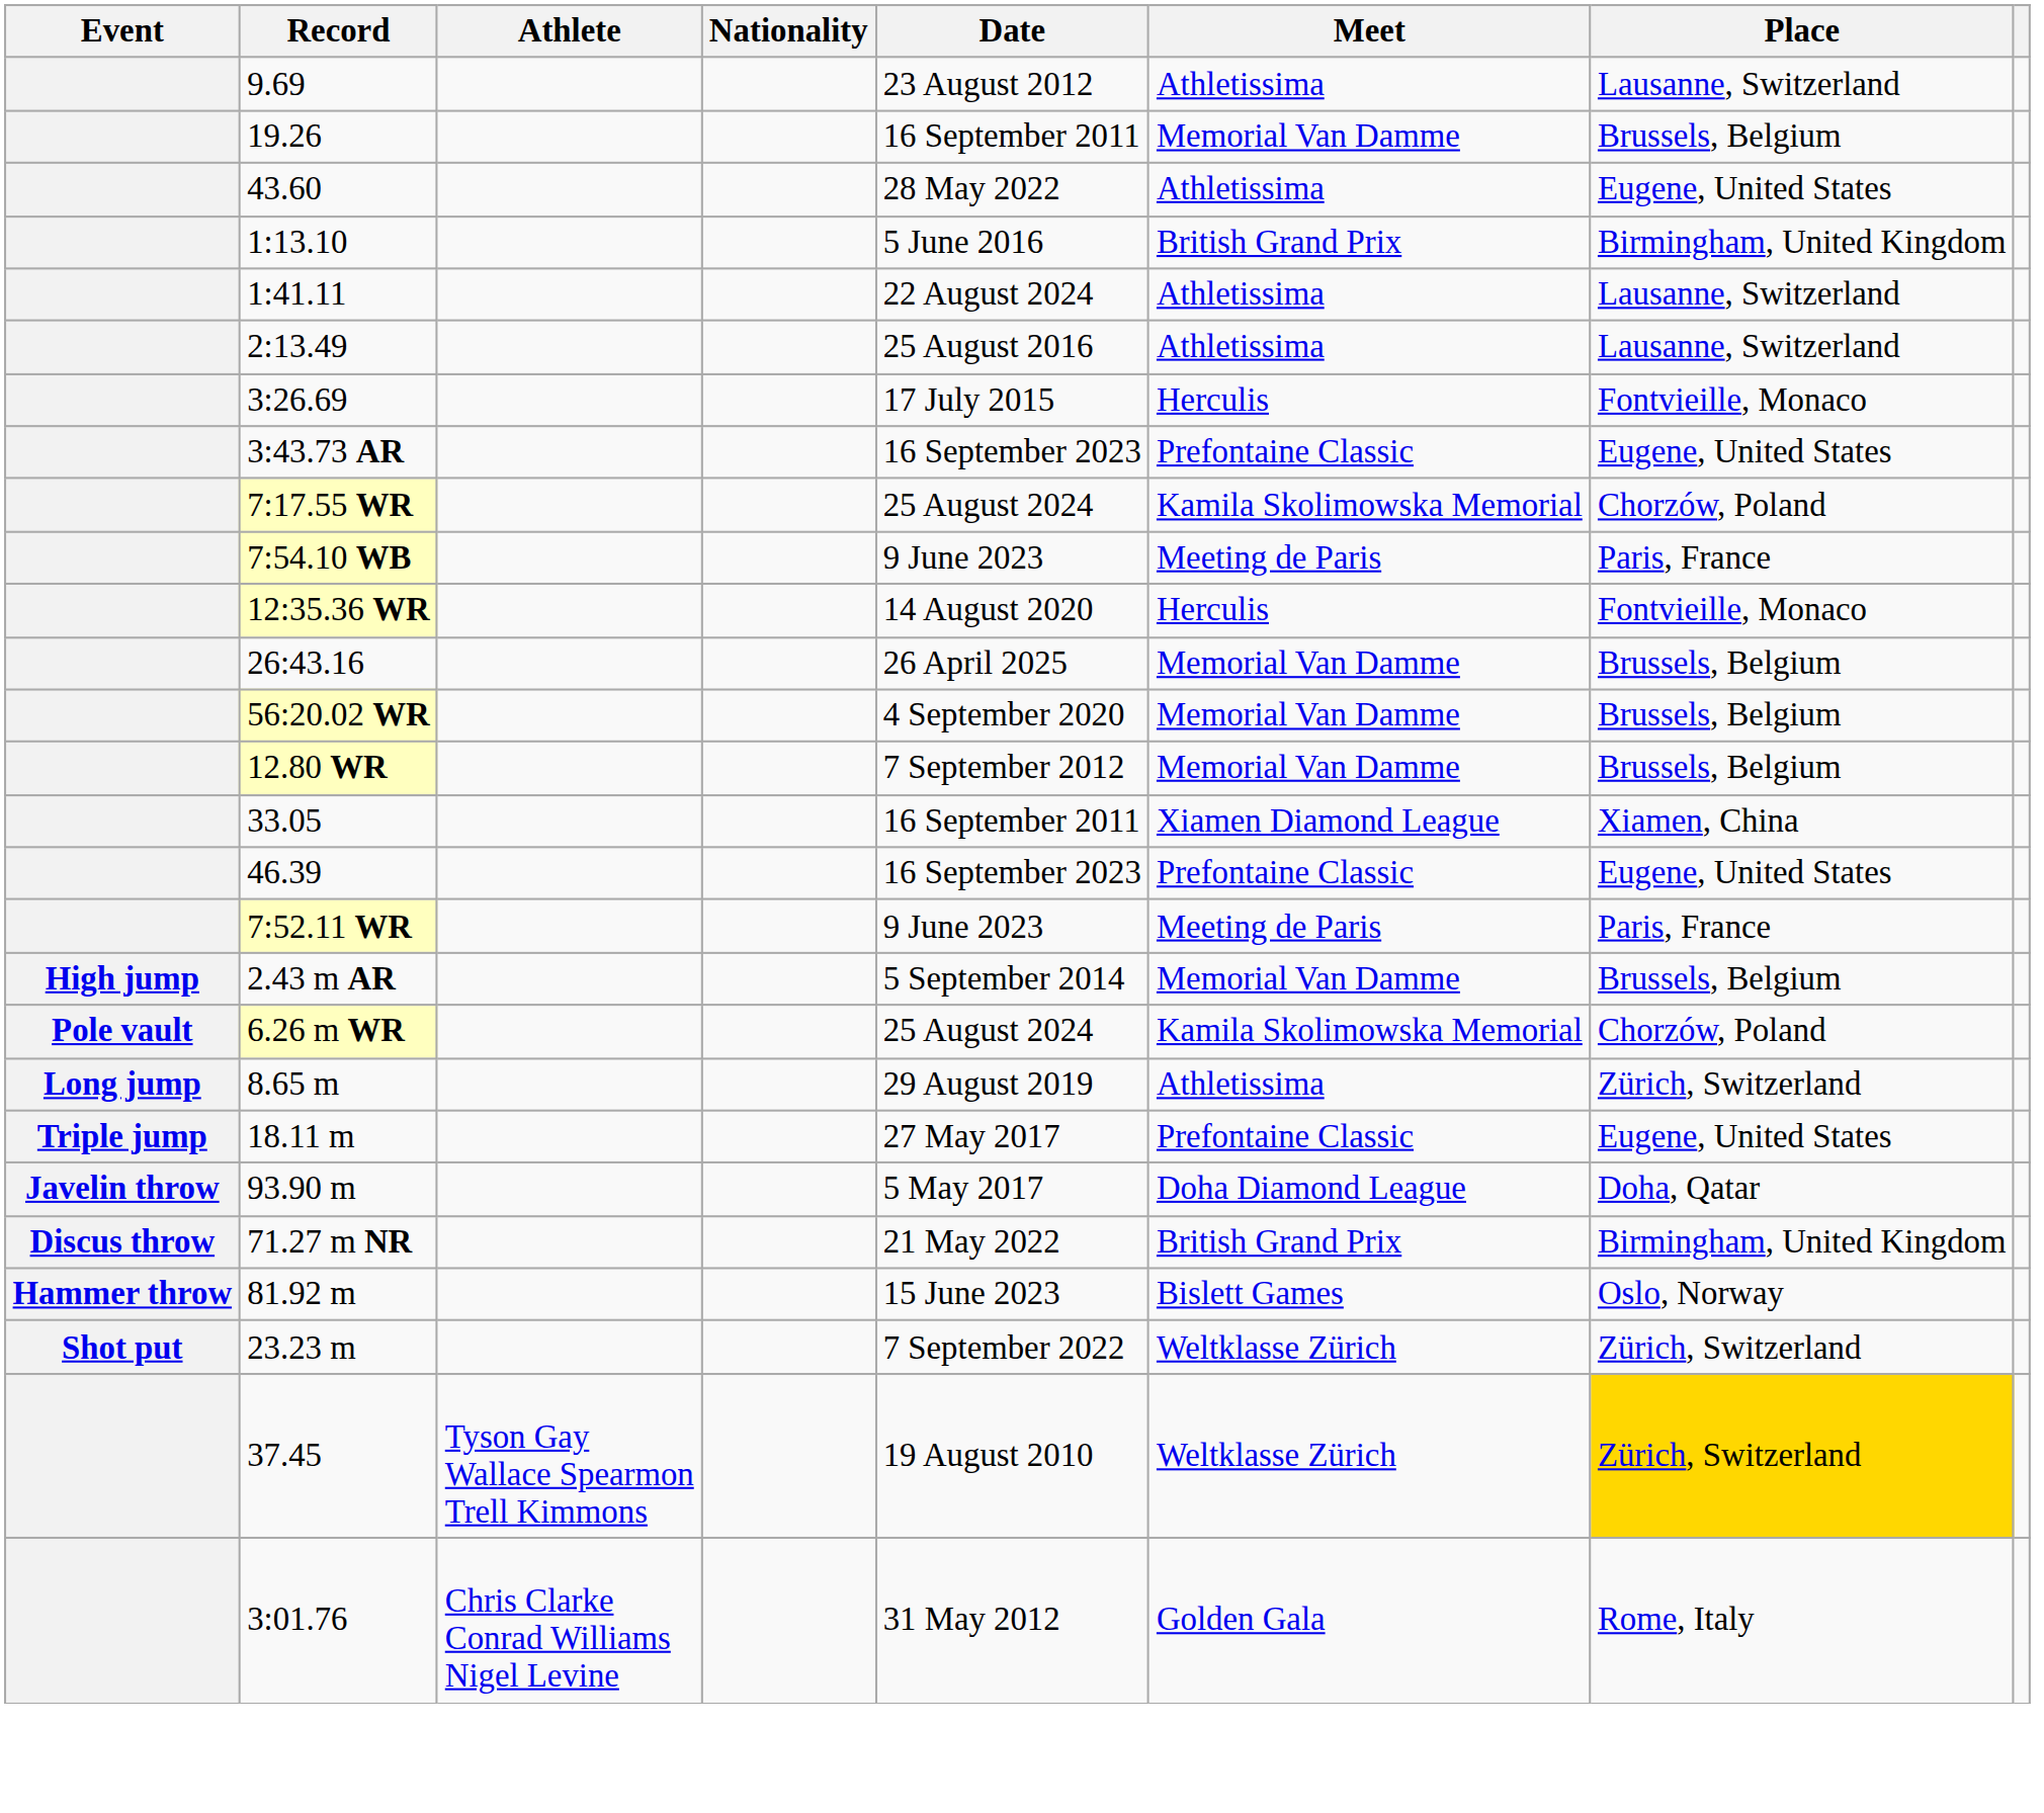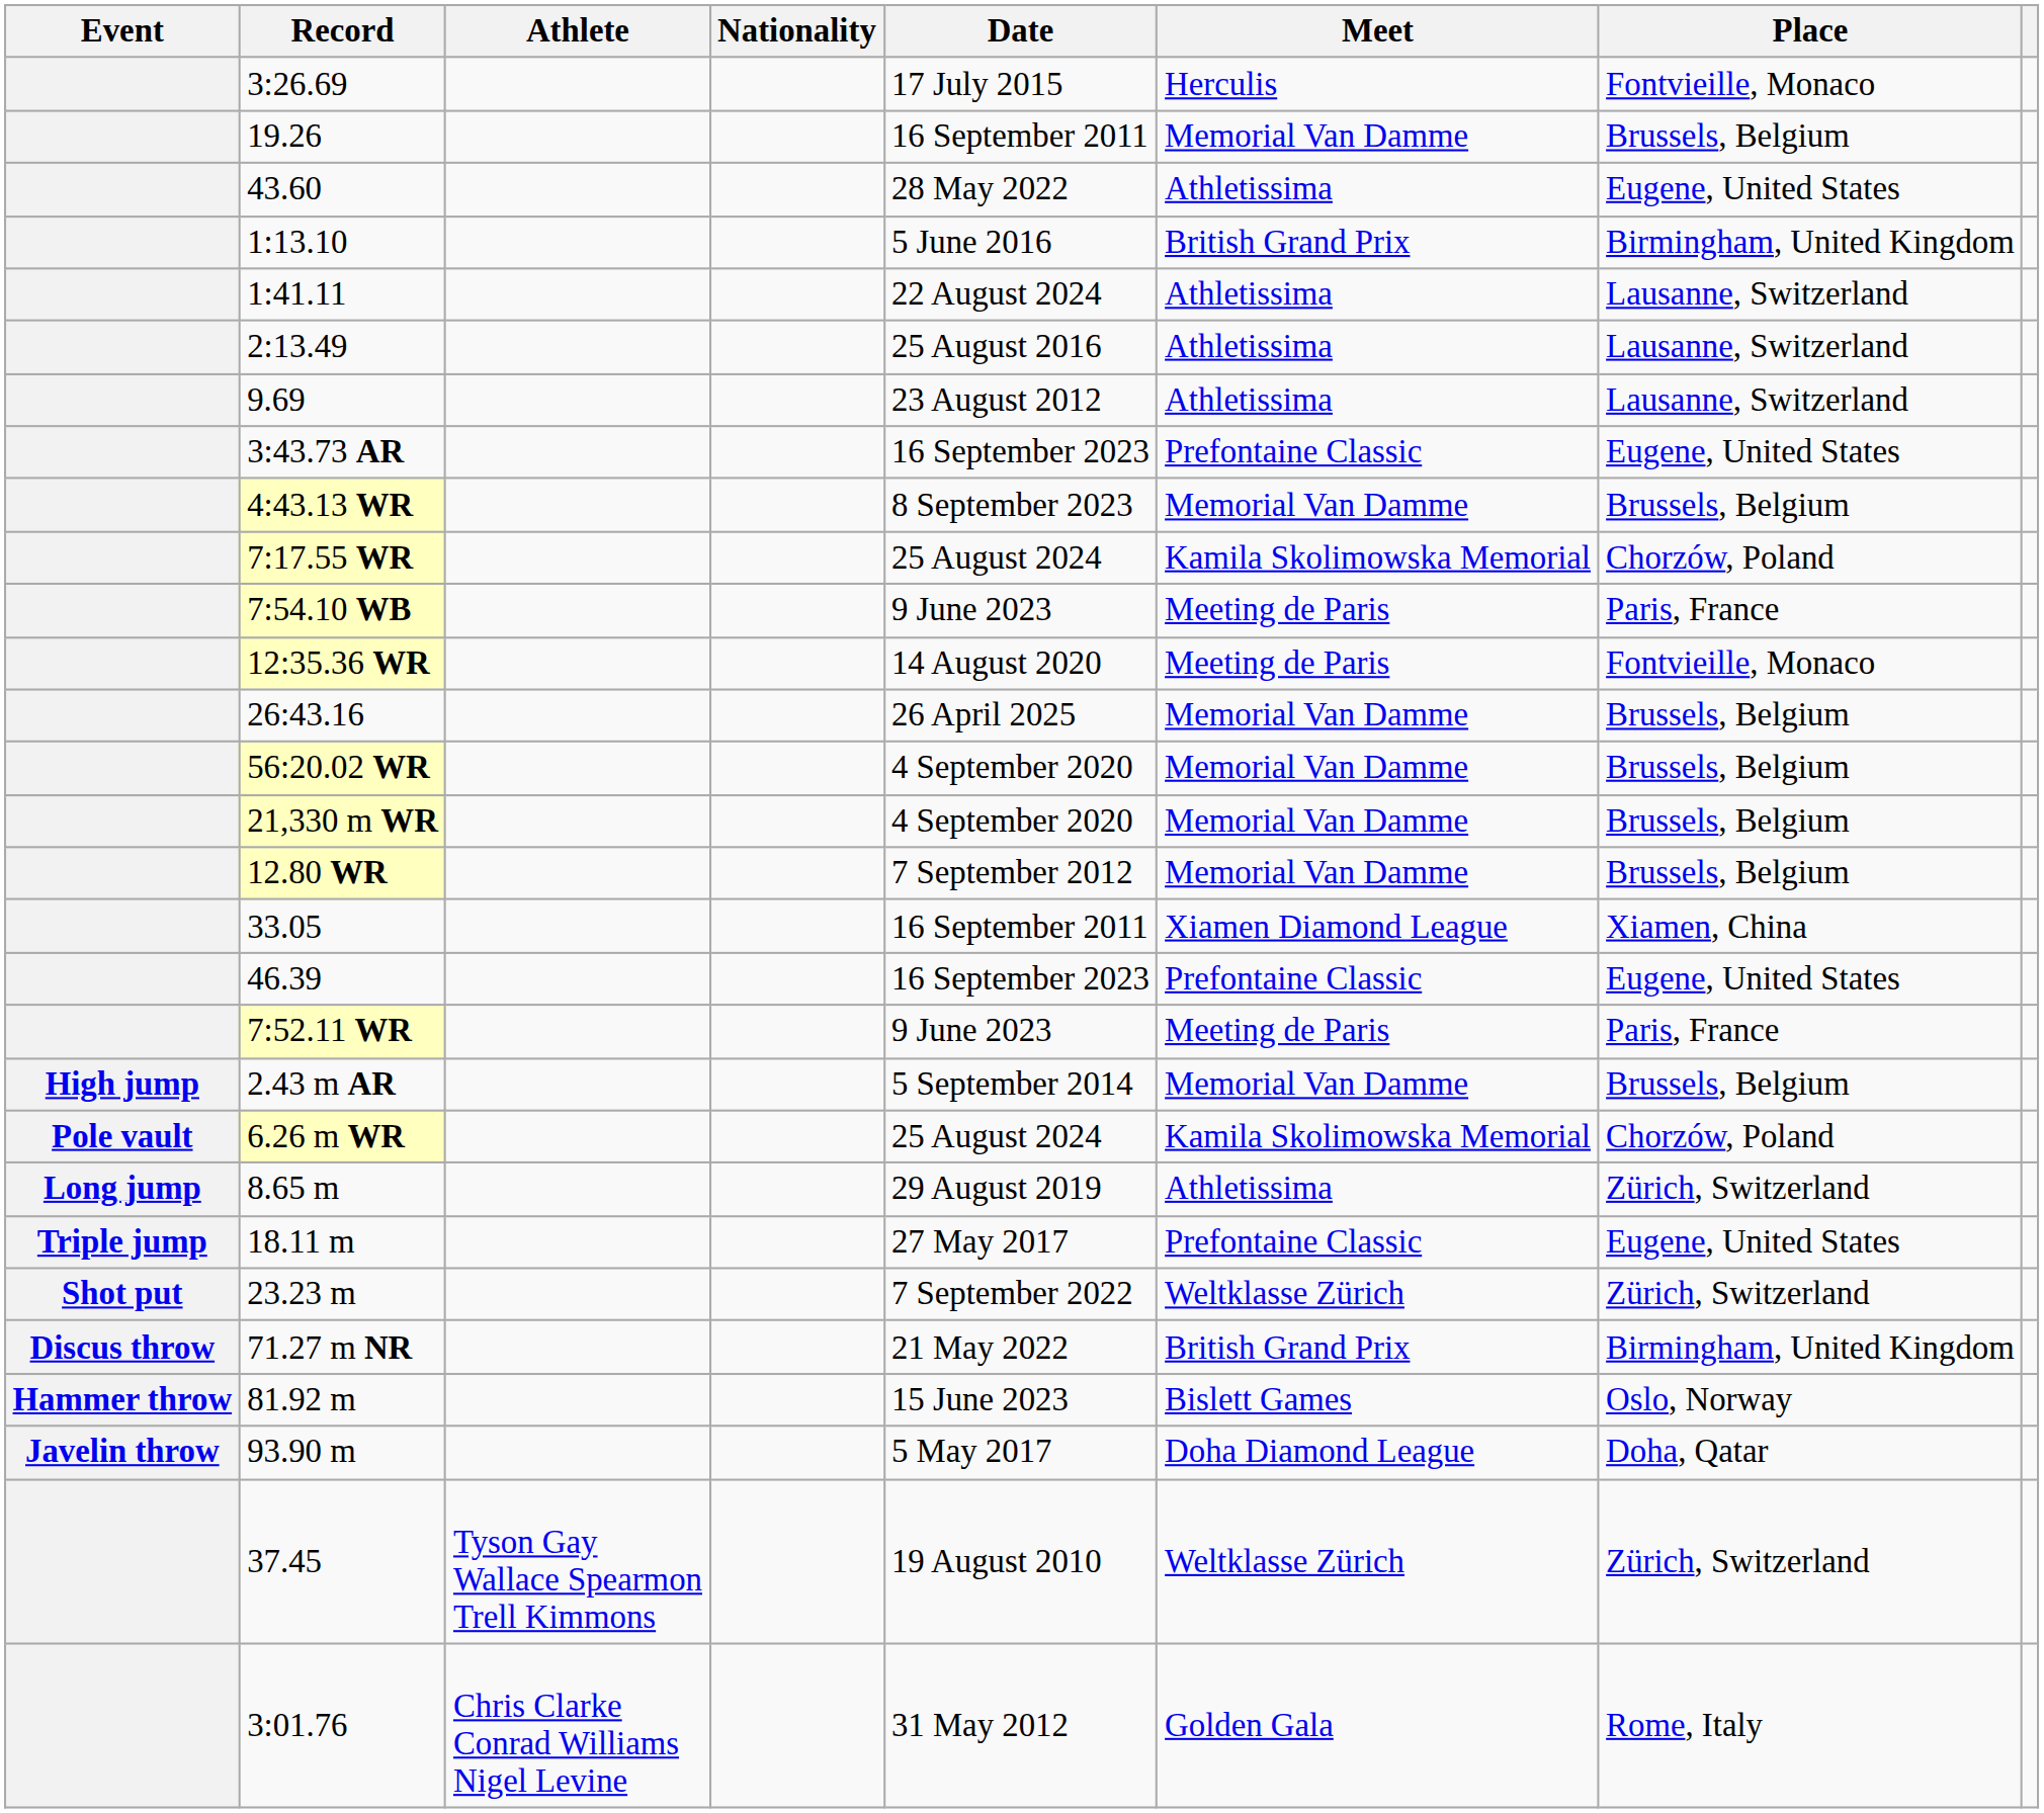rows swapped: 9.69 <-> 3:26.69
+ row: 4:43.13 WR | 8 September 2023 | Memorial Van Damme | Brussels, Belgium
12:35.36 WR | Meet: Herculis -> Meeting de Paris
+ row: 21,330 m WR | 4 September 2020 | Memorial Van Damme | Brussels, Belgium
rows swapped: 23.23 m <-> 93.90 m
37.45 | Place: gold background -> no background
